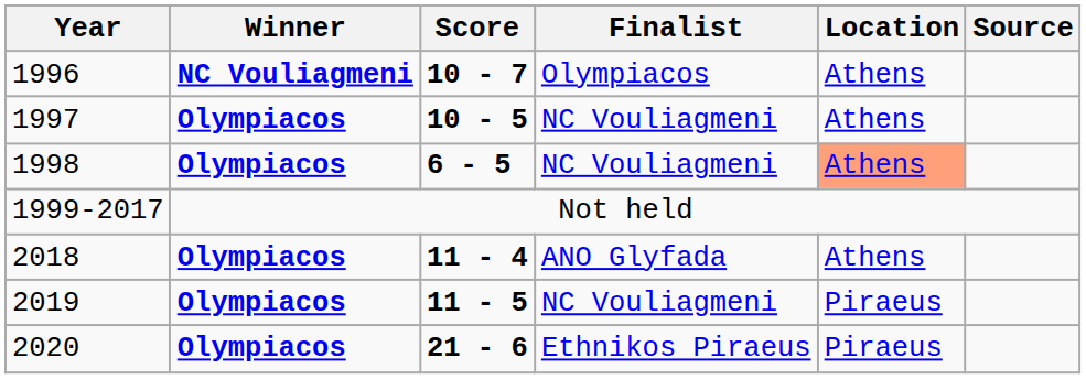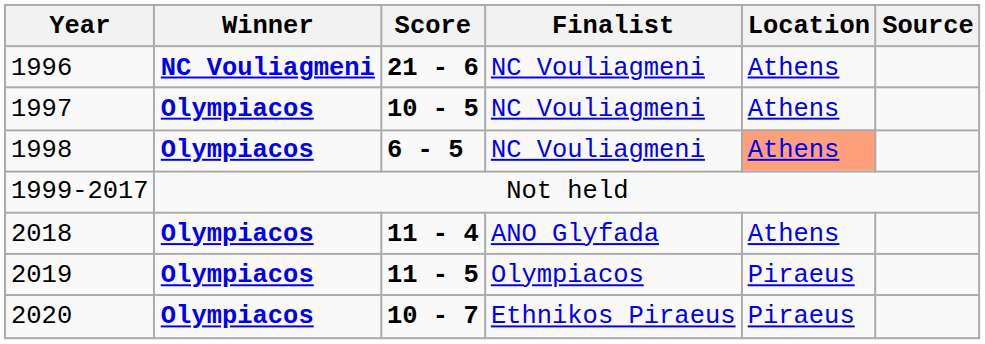1996 | Score: 10 - 7 -> 21 - 6
1996 | Finalist: Olympiacos -> NC Vouliagmeni
2019 | Finalist: NC Vouliagmeni -> Olympiacos
2020 | Score: 21 - 6 -> 10 - 7
